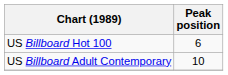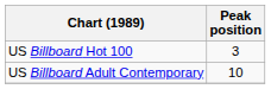US Billboard Hot 100 | Peak position: 6 -> 3
